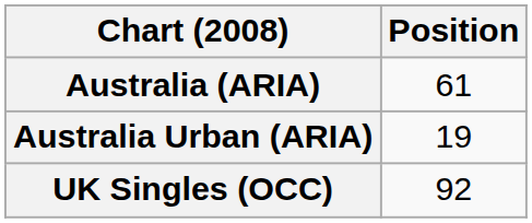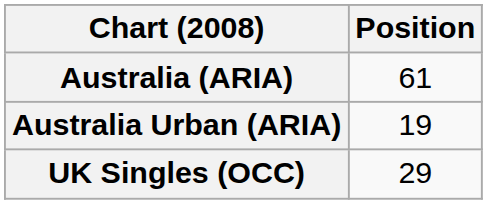UK Singles (OCC) | Position: 92 -> 29
